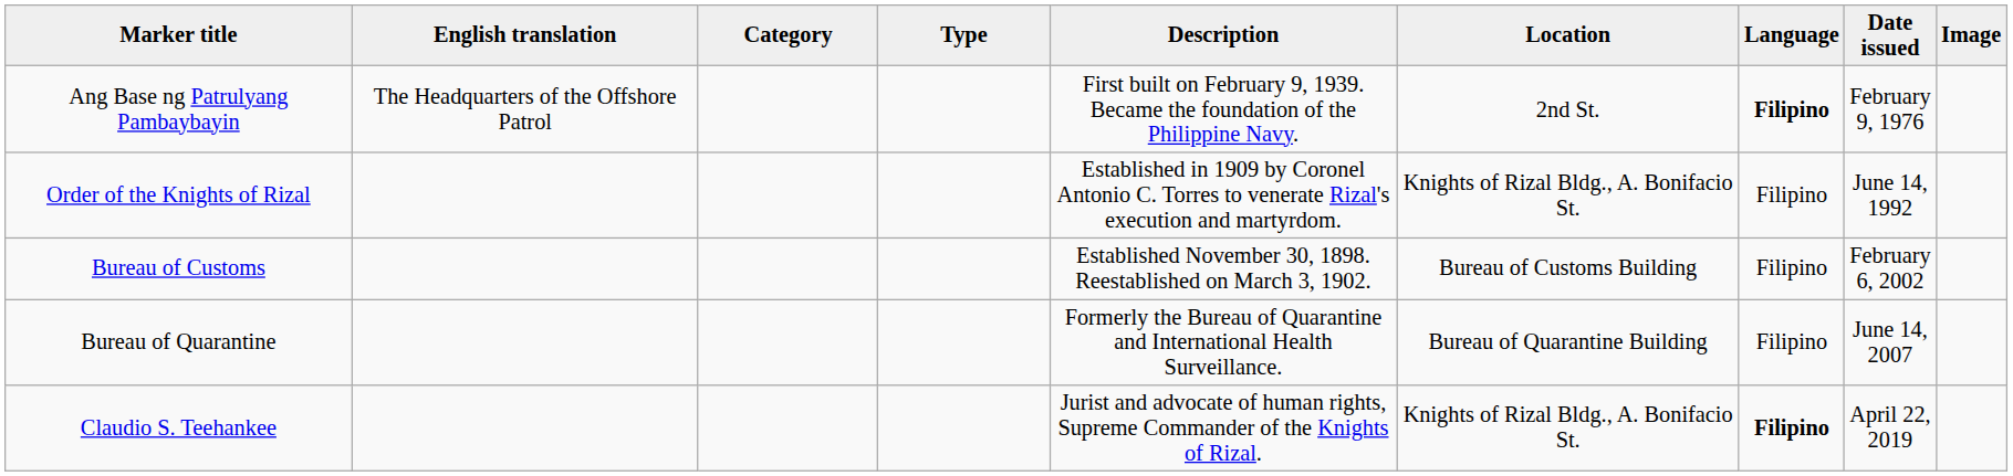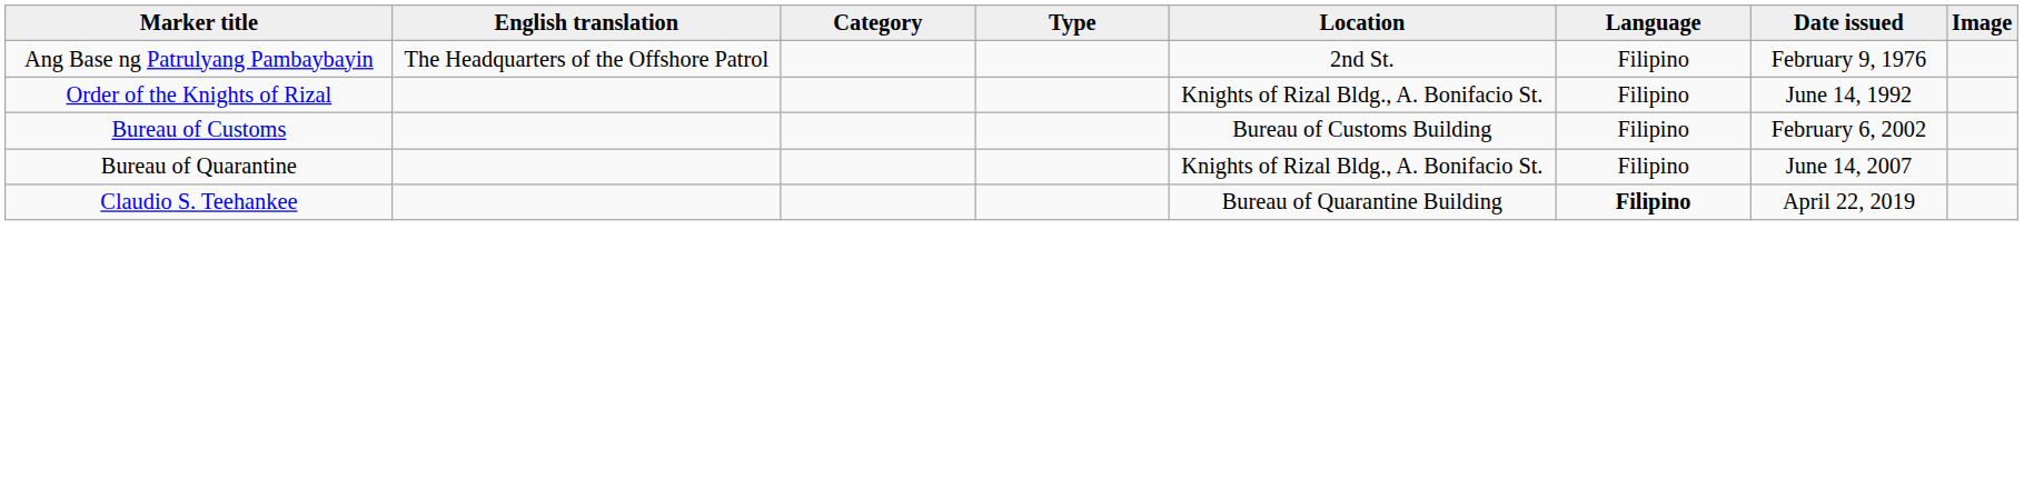- column: Description | First built on February 9, 1939. Became the foundation of the Philippine Navy. | Established in 1909 by Coronel Antonio C. Torres to venerate Rizal's execution and martyrdom. | Established November 30, 1898. Reestablished on March 3, 1902. | Formerly the Bureau of Quarantine and International Health Surveillance. | Jurist and advocate of human rights, Supreme Commander of the Knights of Rizal.
Ang Base ng Patrulyang Pambaybayin | Language: bold -> normal
Bureau of Quarantine | Location: Bureau of Quarantine Building -> Knights of Rizal Bldg., A. Bonifacio St.
Claudio S. Teehankee | Location: Knights of Rizal Bldg., A. Bonifacio St. -> Bureau of Quarantine Building
